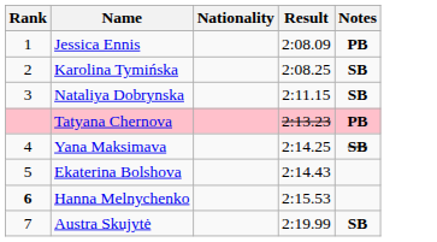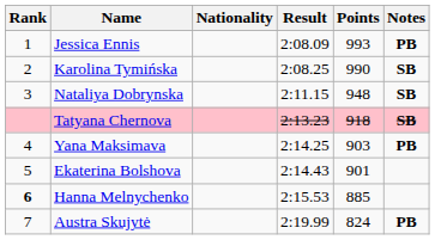+ column: Points | 993 | 990 | 948 | 918 | 903 | 901 | 885 | 824
Tatyana Chernova | Notes: PB -> SB
Yana Maksimava | Notes: SB -> PB
Austra Skujytė | Notes: SB -> PB
